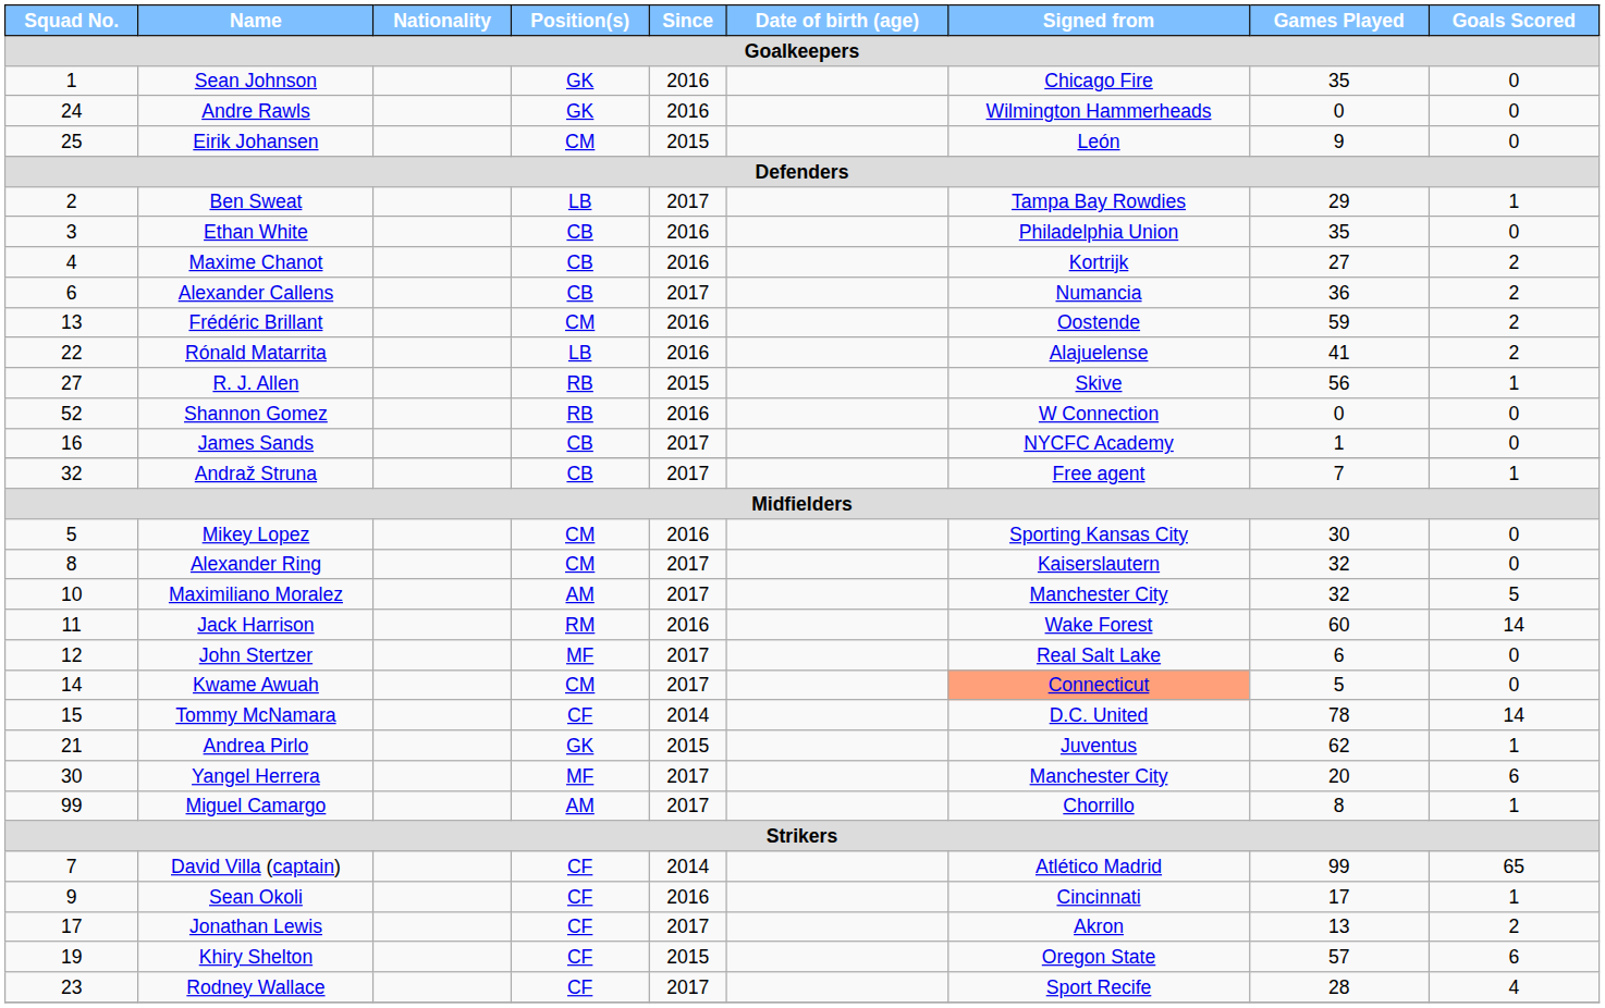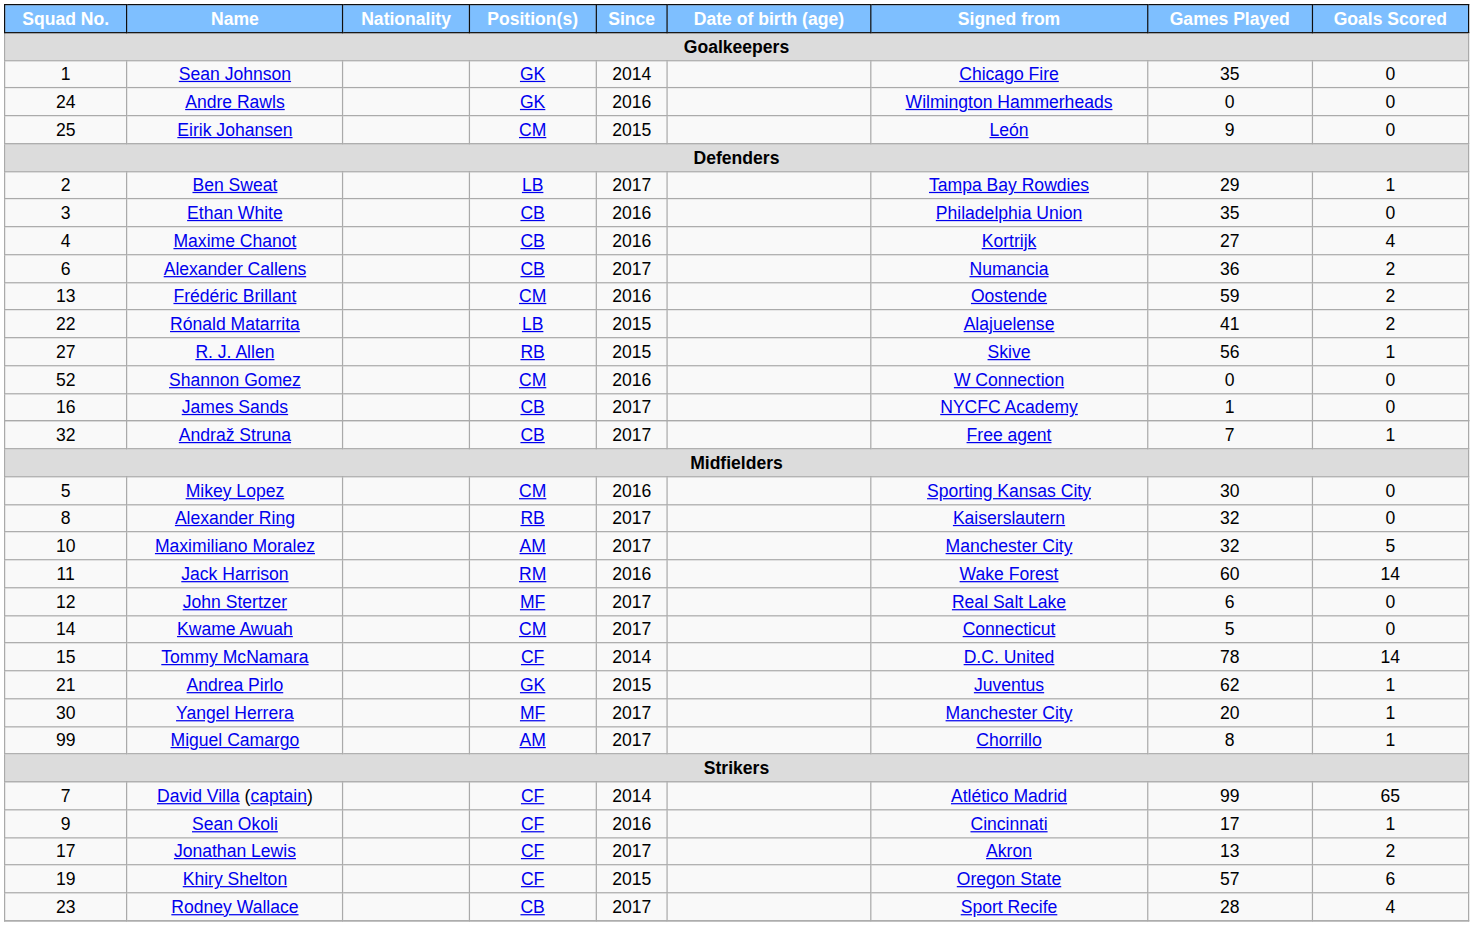Sean Johnson | Since / Goalkeepers: 2016 -> 2014
Maxime Chanot | Goals Scored / Goalkeepers: 2 -> 4
Rónald Matarrita | Since / Goalkeepers: 2016 -> 2015
Shannon Gomez | Position(s) / Goalkeepers: RB -> CM
Alexander Ring | Position(s) / Goalkeepers: CM -> RB
Kwame Awuah | Signed from / Goalkeepers: lightsalmon background -> no background
Yangel Herrera | Goals Scored / Goalkeepers: 6 -> 1
Rodney Wallace | Position(s) / Goalkeepers: CF -> CB
